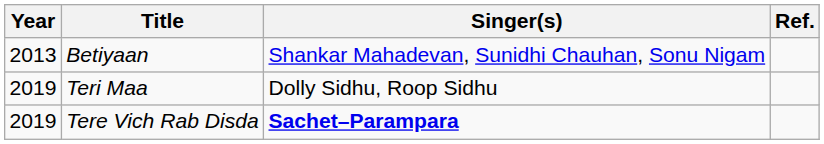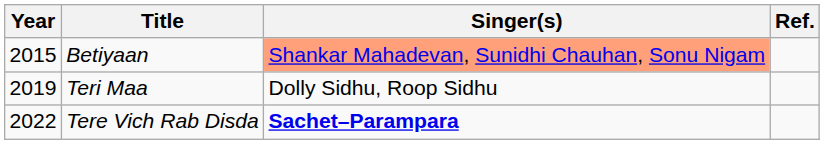Betiyaan | Year: 2013 -> 2015
Betiyaan | Singer(s): no background -> lightsalmon background
Tere Vich Rab Disda | Year: 2019 -> 2022
